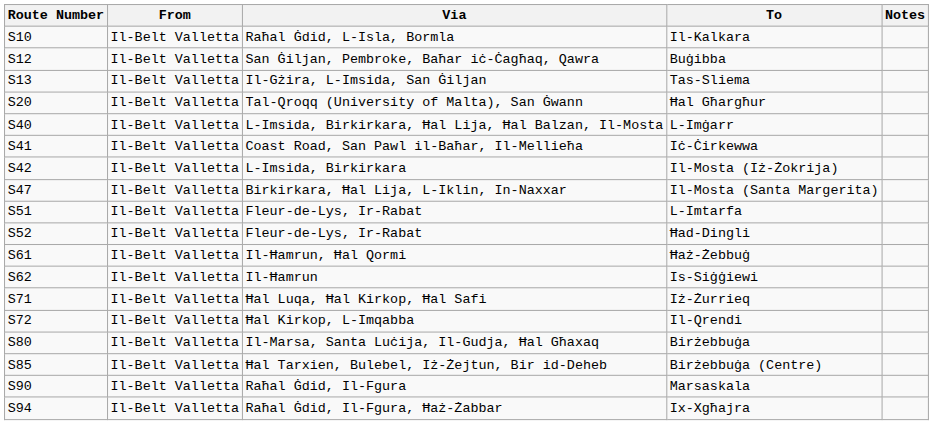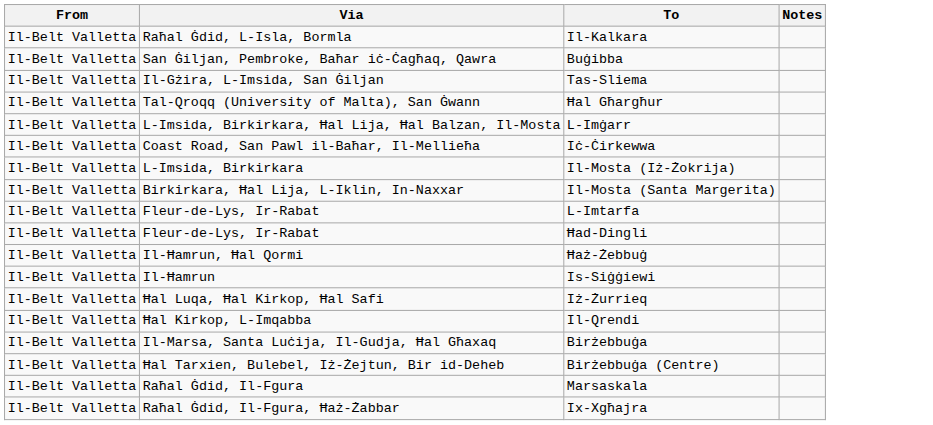- column: Route Number | S10 | S12 | S13 | S20 | S40 | S41 | S42 | S47 | S51 | S52 | S61 | S62 | S71 | S72 | S80 | S85 | S90 | S94
